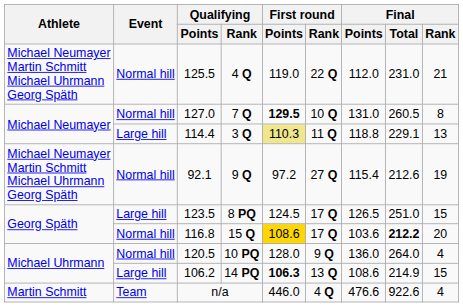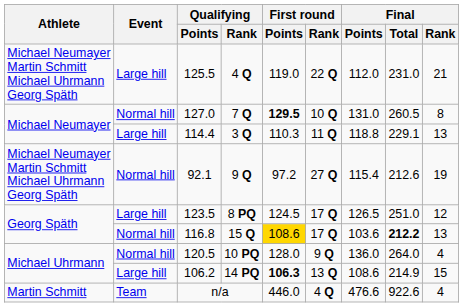125.5 | Event: Normal hill -> Large hill
114.4 | First round / Points: khaki background -> no background
123.5 | Final / Rank: 15 -> 12
116.8 | Final / Rank: 20 -> 13
